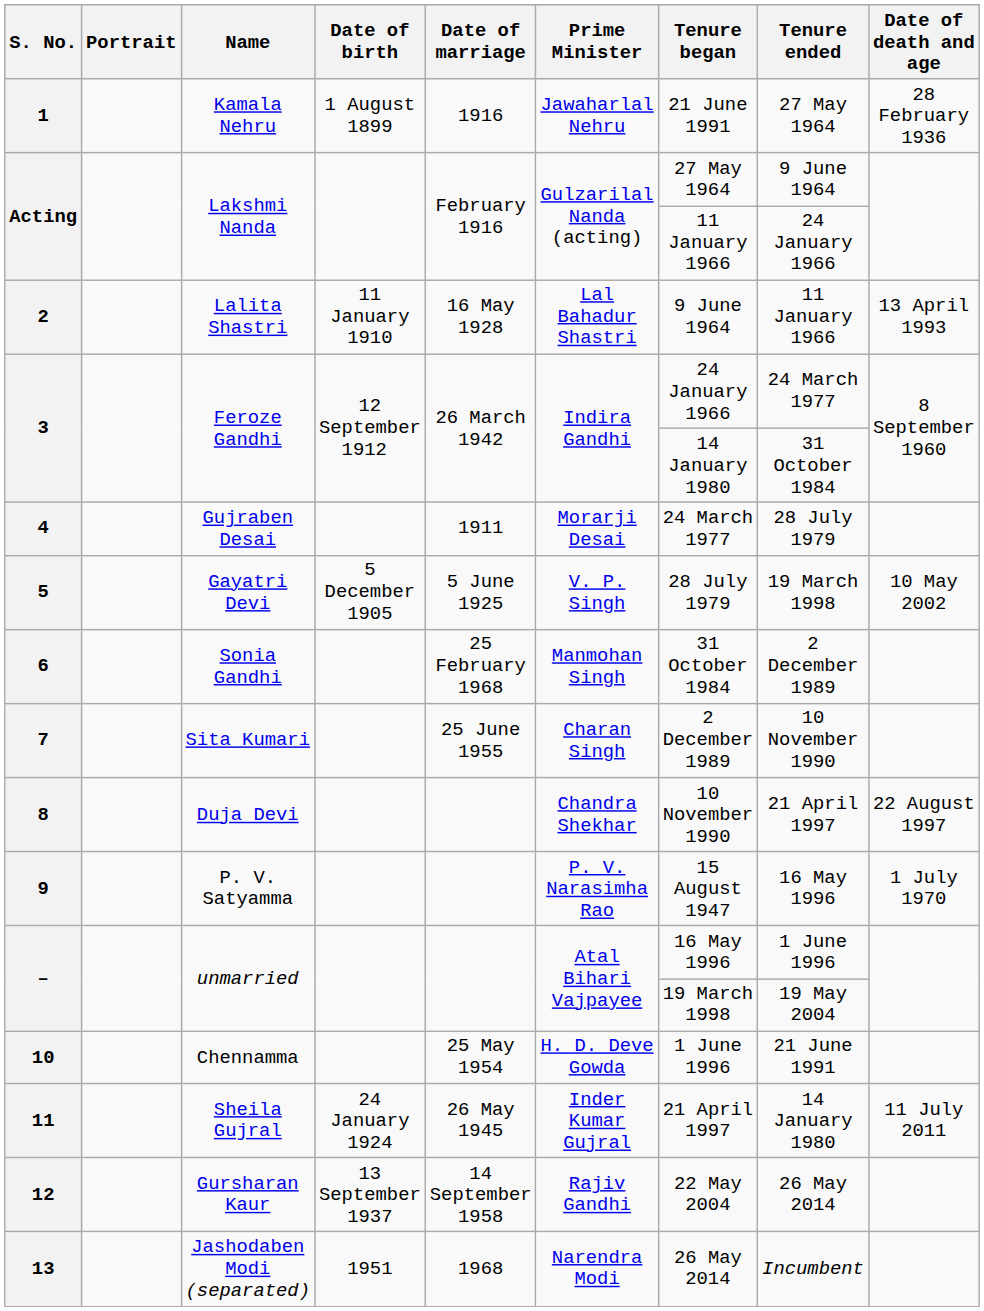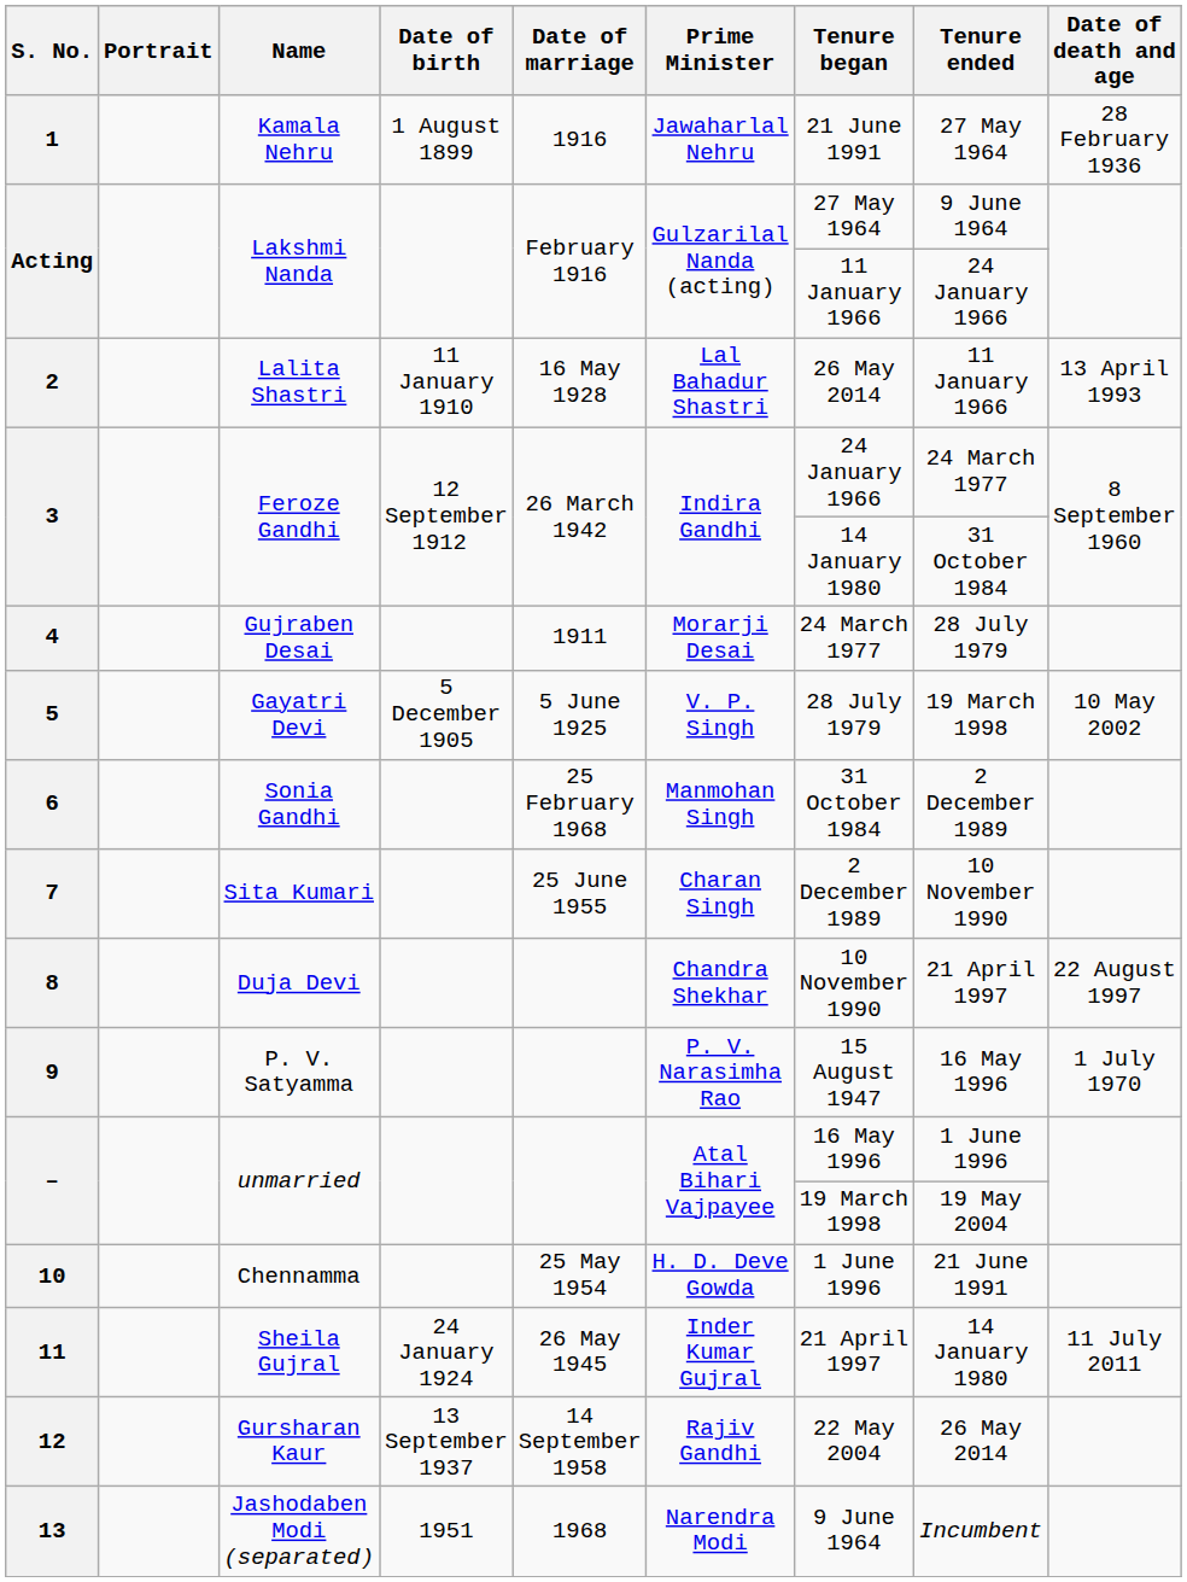2 | Tenure began: 9 June 1964 -> 26 May 2014
13 | Tenure began: 26 May 2014 -> 9 June 1964
